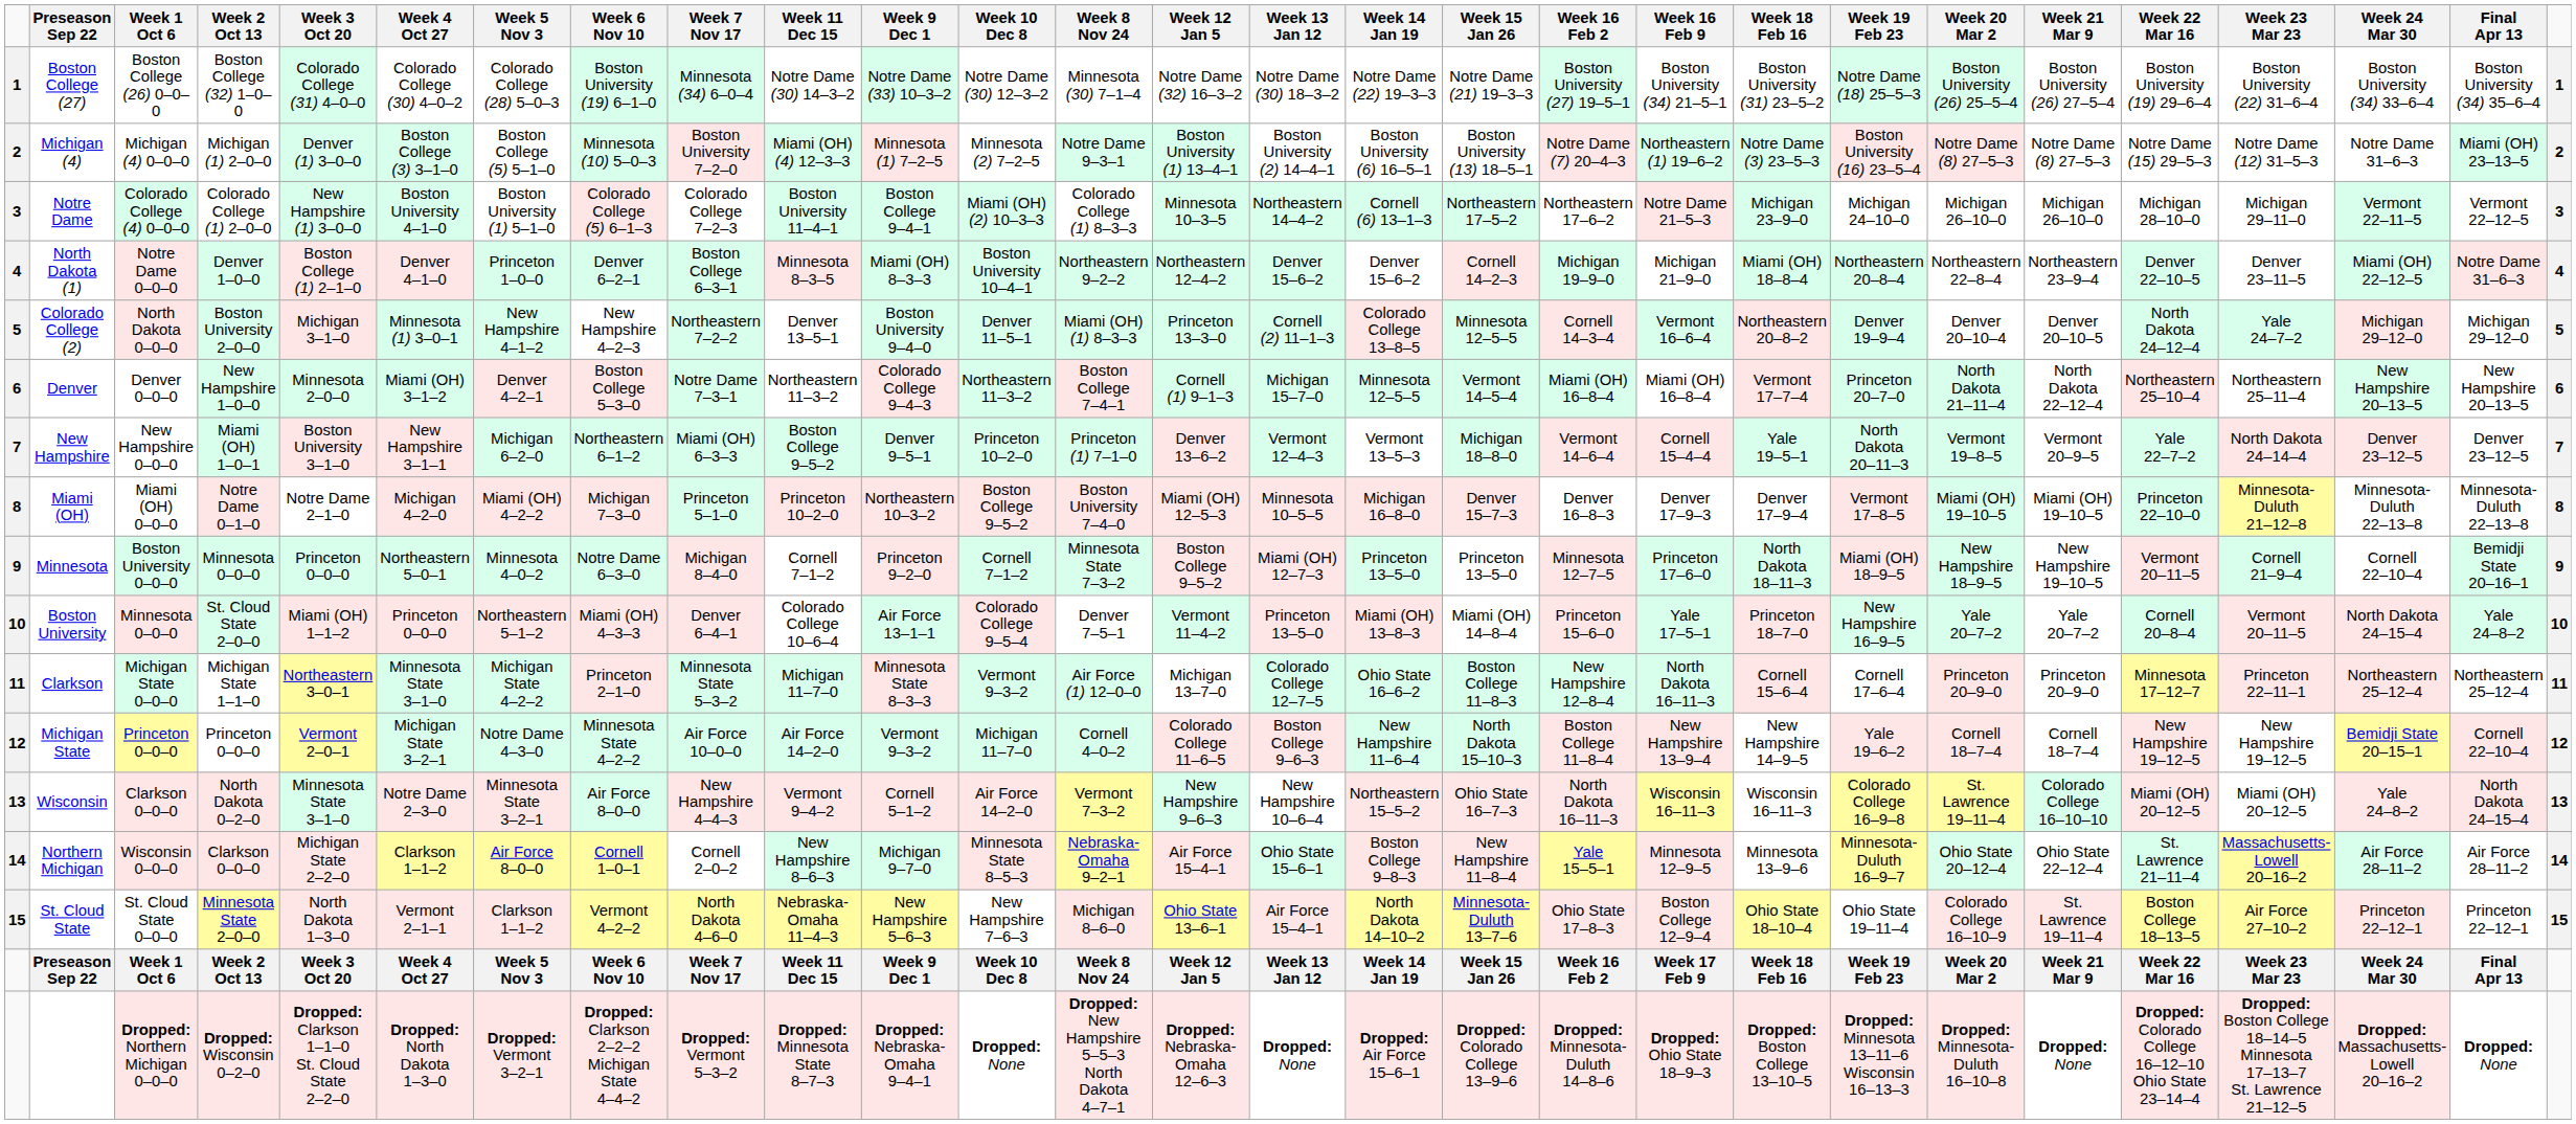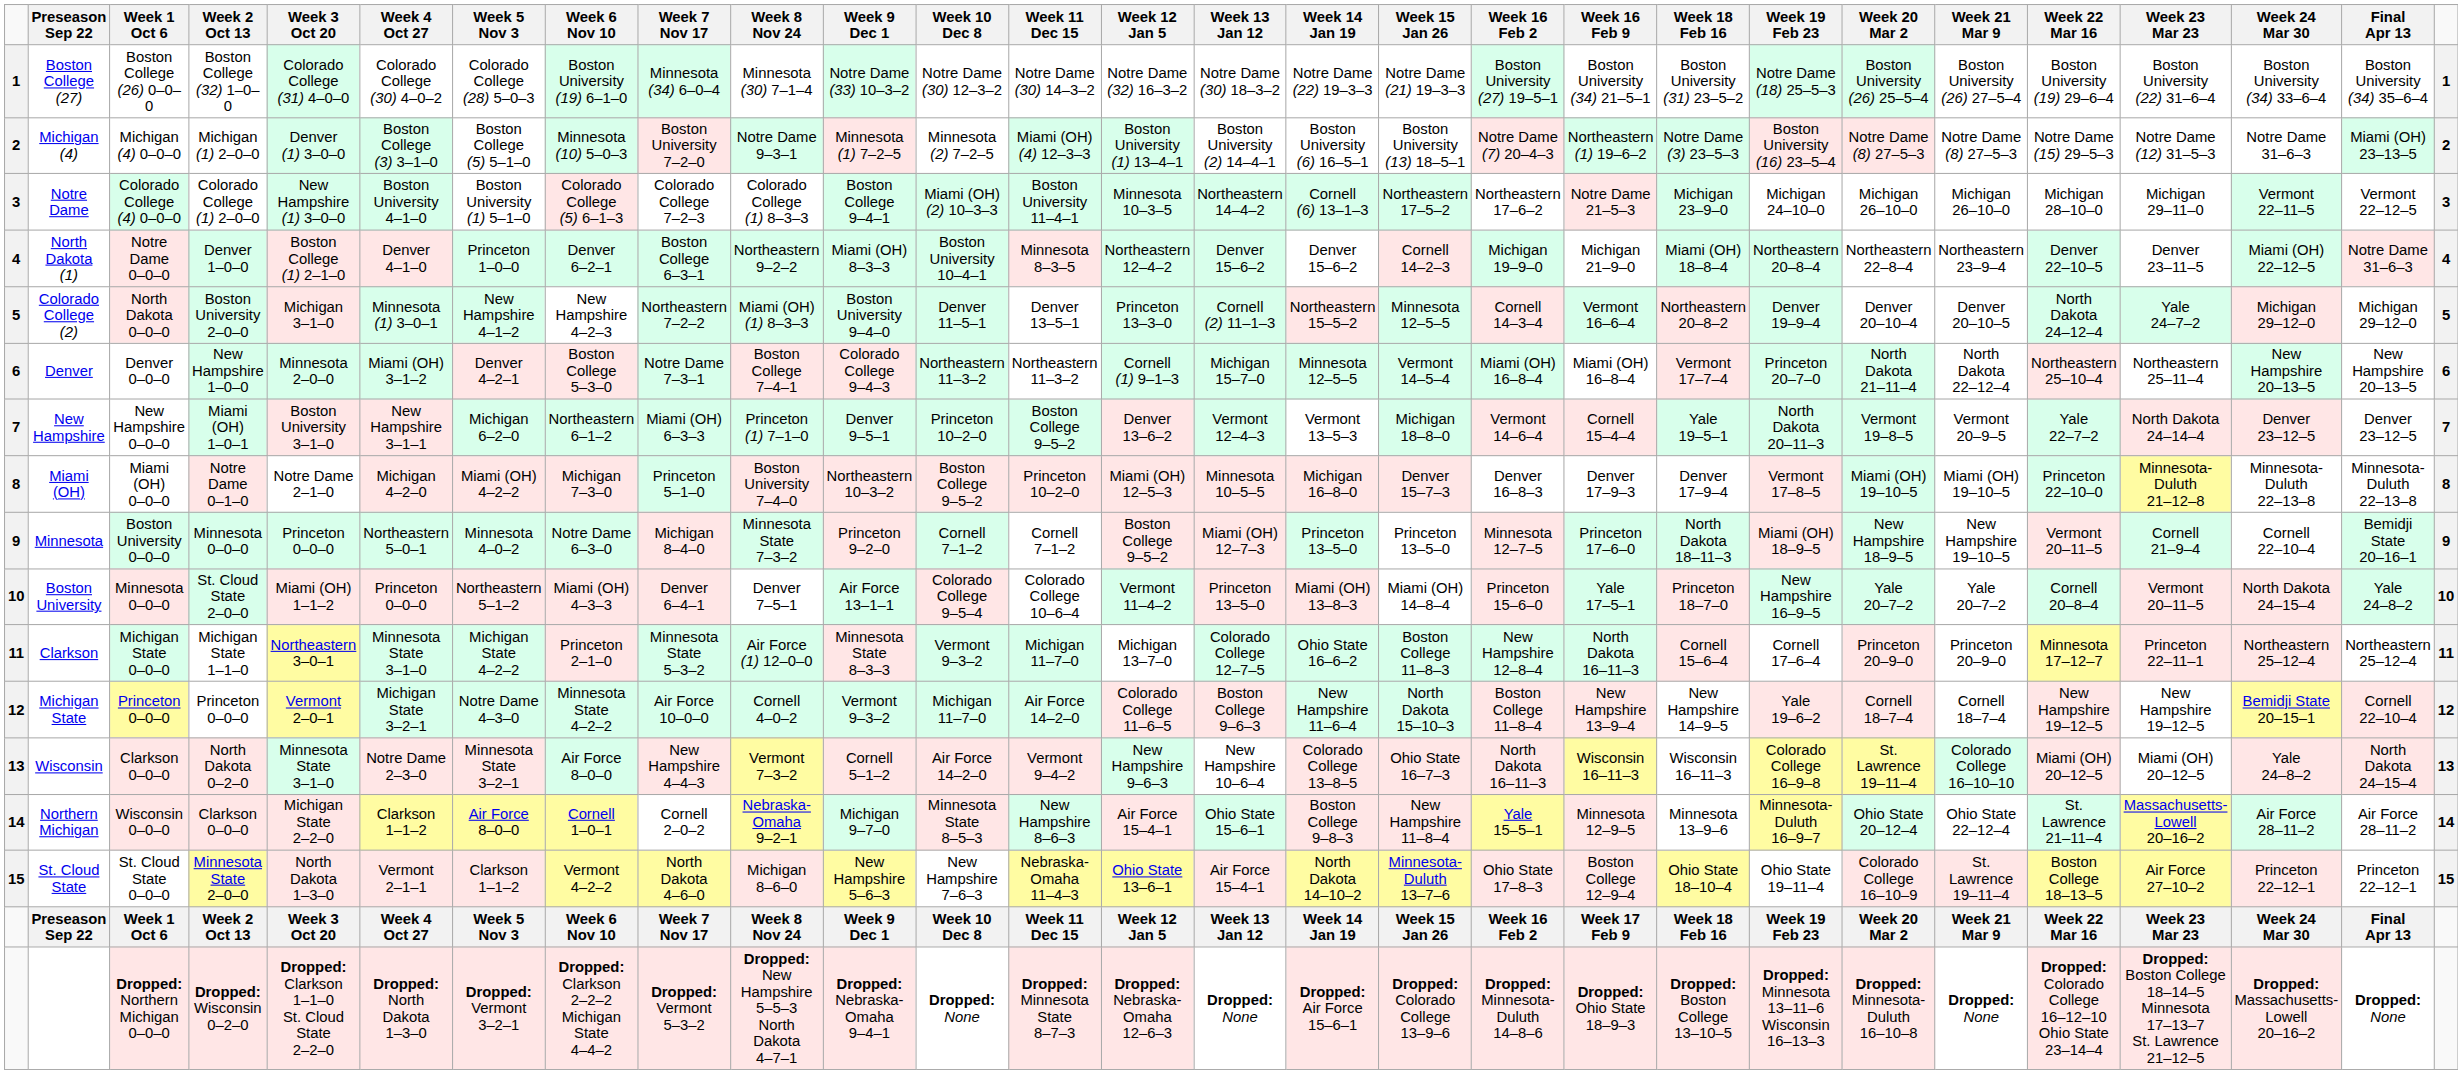columns swapped: Week 8 Nov 24 <-> Week 11 Dec 15
Colorado College (2) | Week 14 Jan 19: Colorado College 13–8–5 -> Northeastern 15–5–2
Wisconsin | Week 14 Jan 19: Northeastern 15–5–2 -> Colorado College 13–8–5
